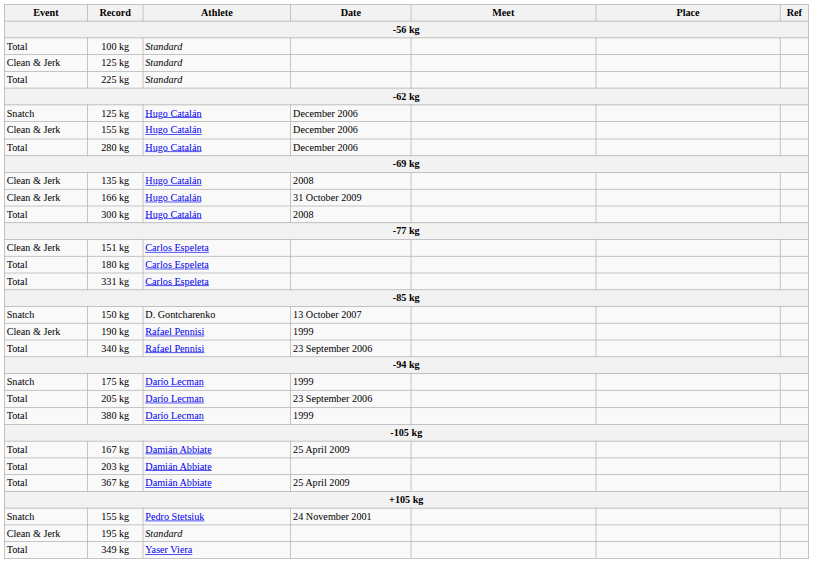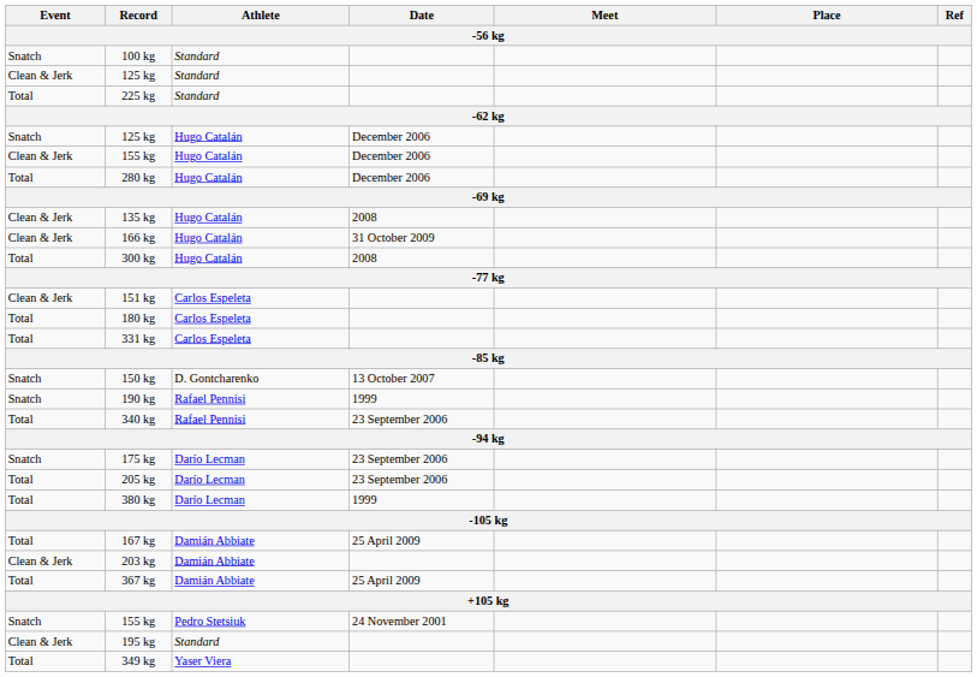100 kg | Event: Total -> Snatch
190 kg | Event: Clean & Jerk -> Snatch
175 kg | Date: 1999 -> 23 September 2006
203 kg | Event: Total -> Clean & Jerk
